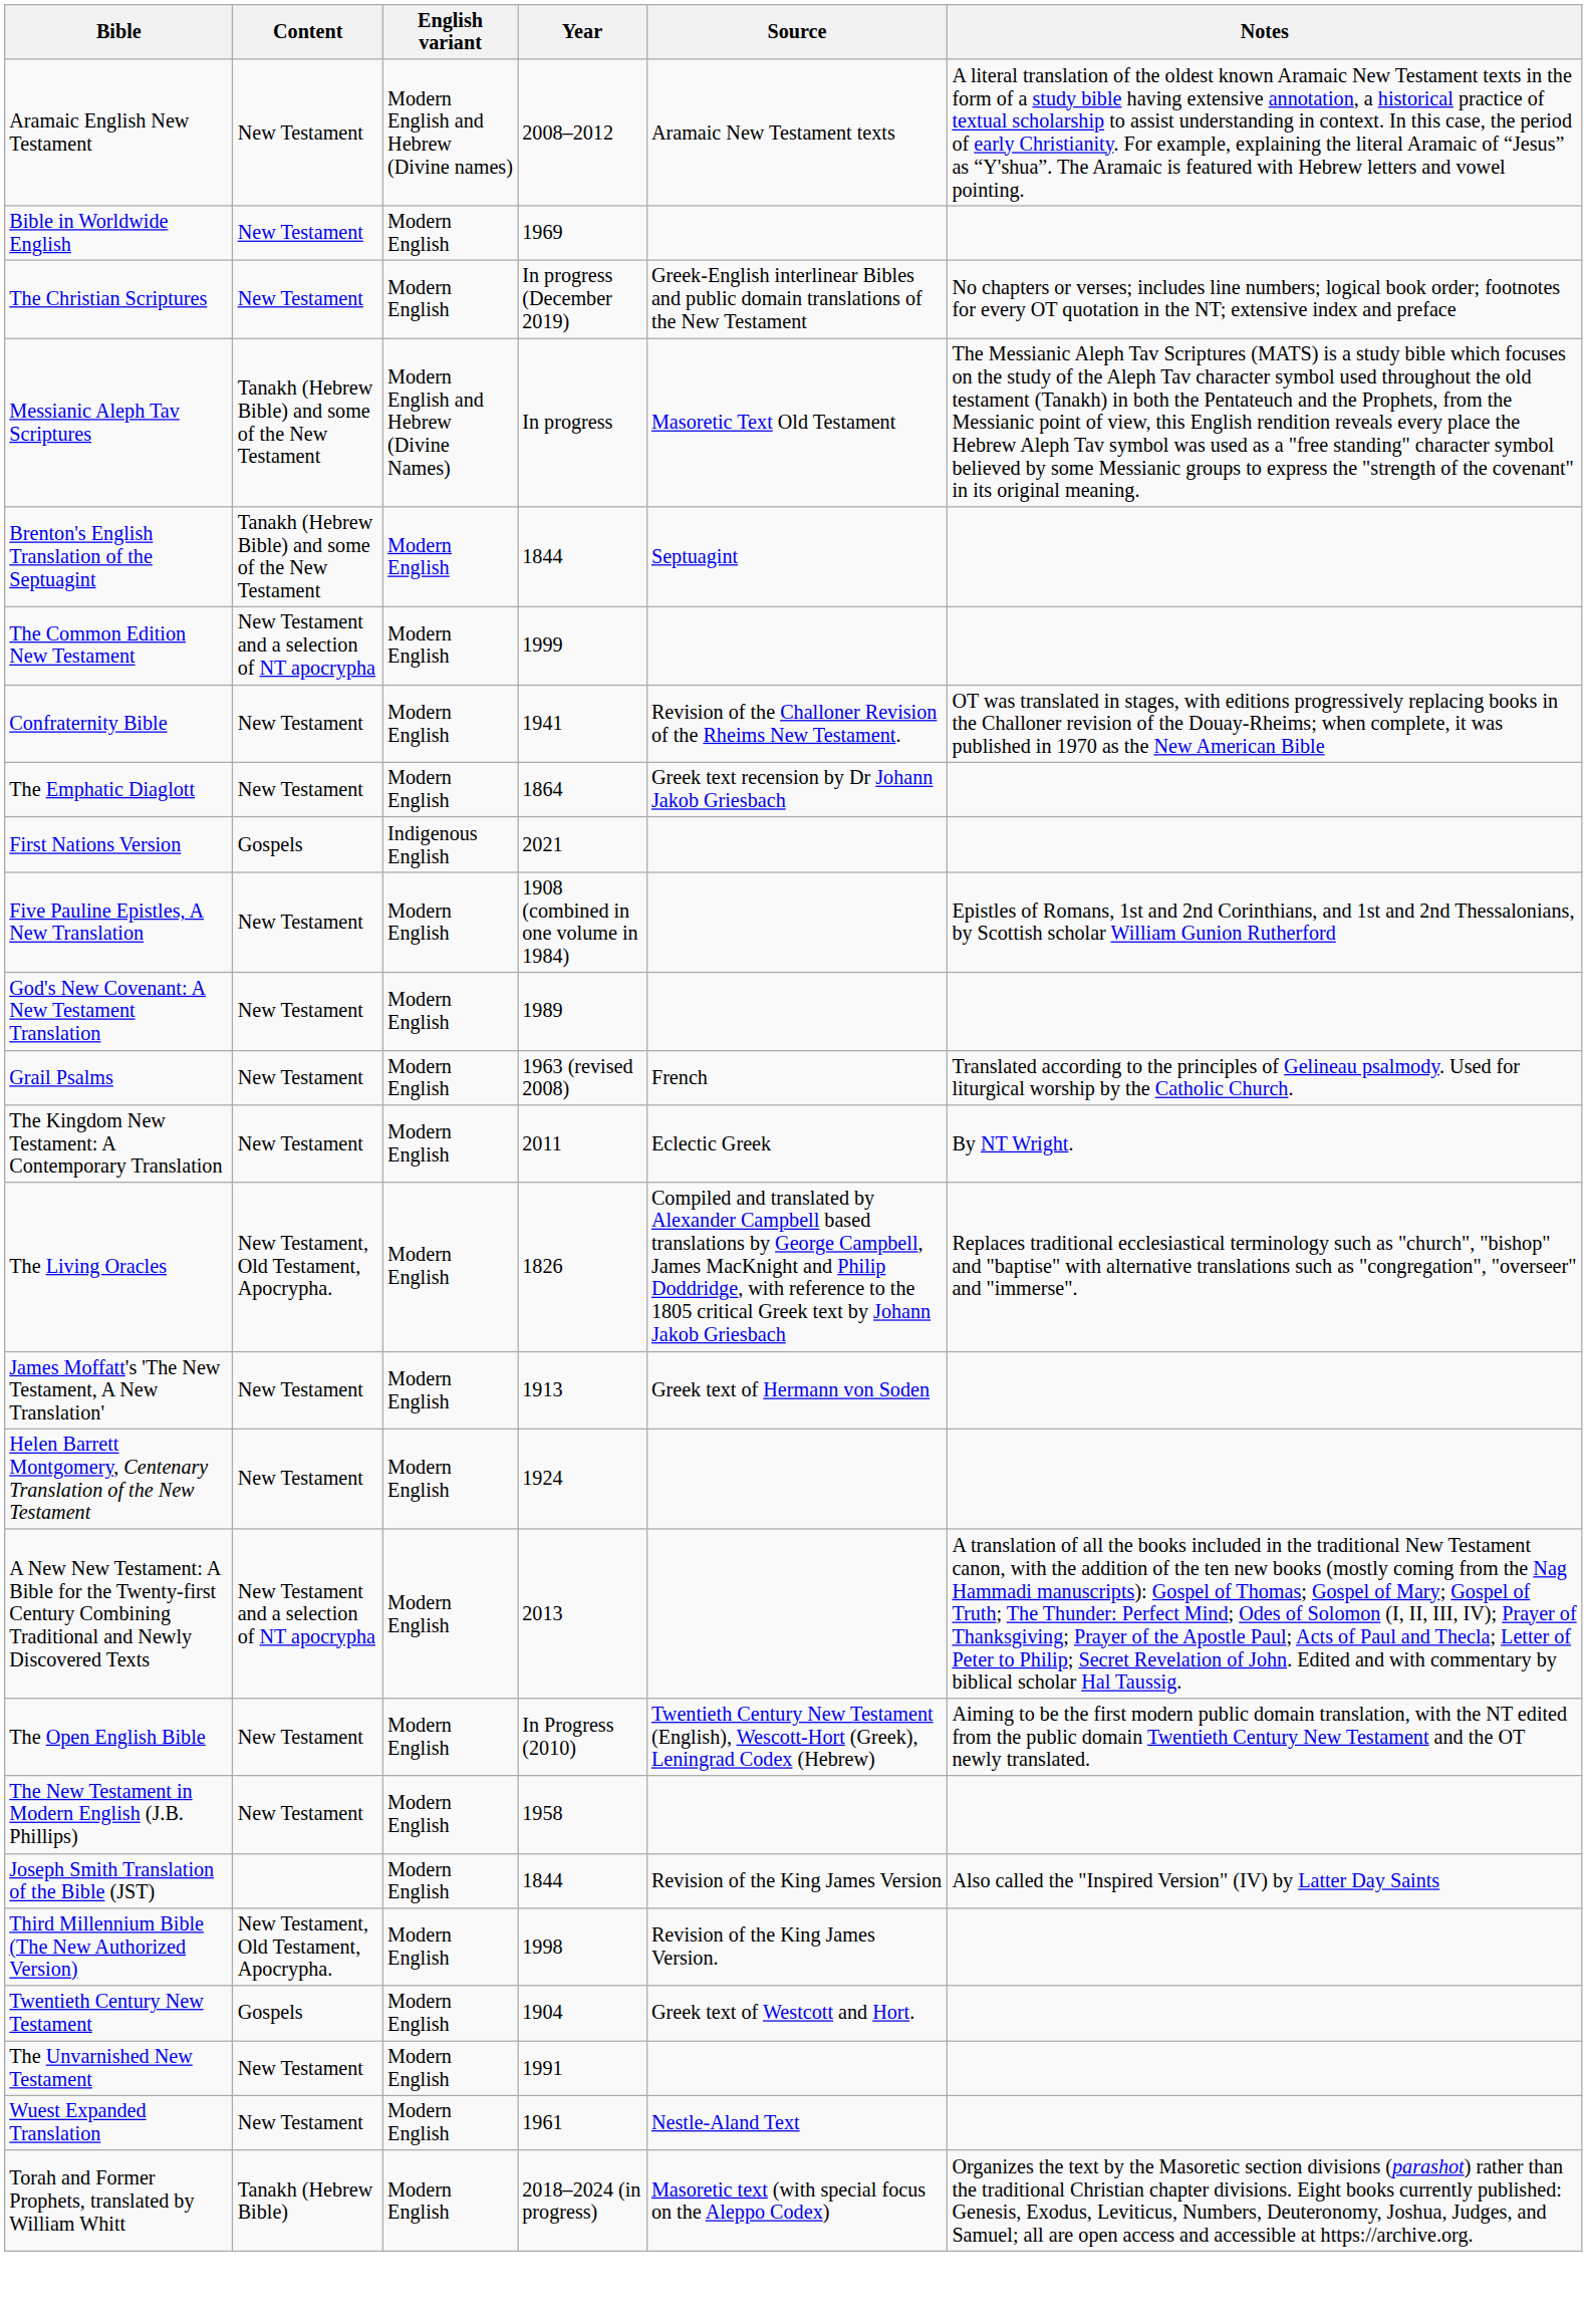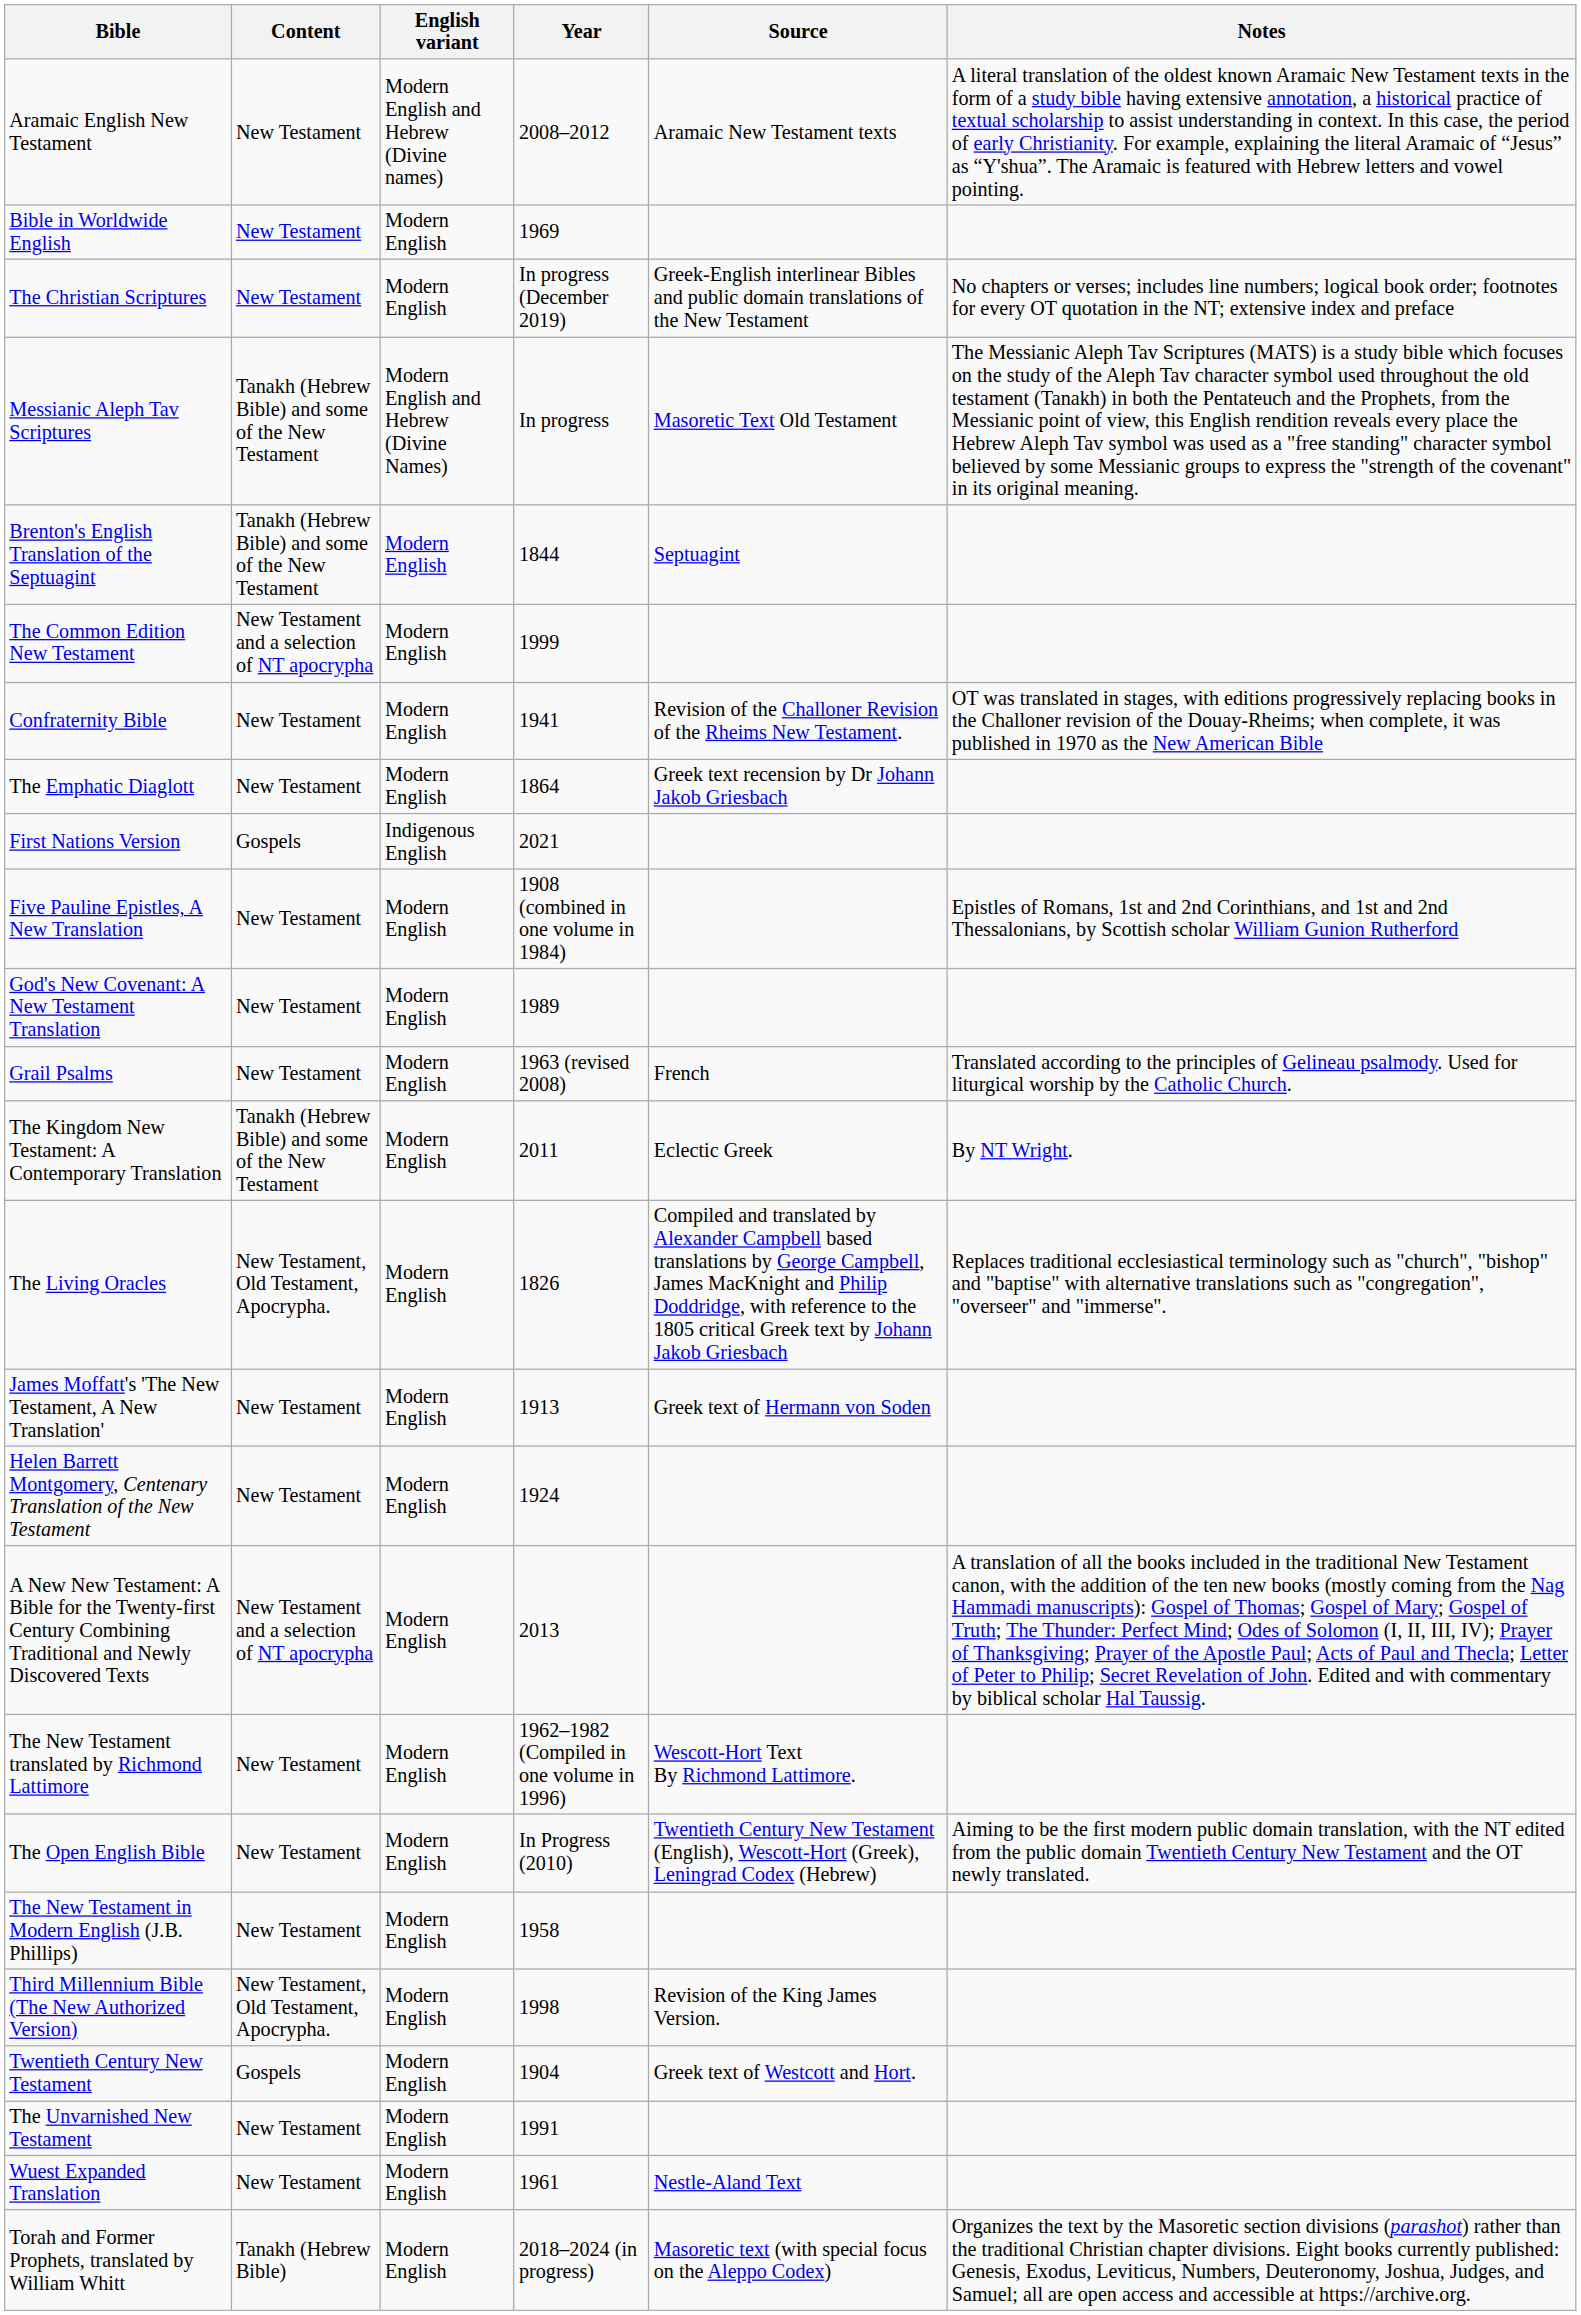The Kingdom New Testament: A Contemporary Translation | Content: New Testament -> Tanakh (Hebrew Bible) and some of the New Testament
+ row: The New Testament translated by Richmond Lattimore | New Testament | Modern English | 1962–1982 (Compiled in one volume in 1996) | Wescott-Hort Text By Richmond Lattimore.
- row: Joseph Smith Translation of the Bible (JST) | Modern English | 1844 | Revision of the King James Version | Also called the "Inspired Version" (IV) by Latter Day Saints
